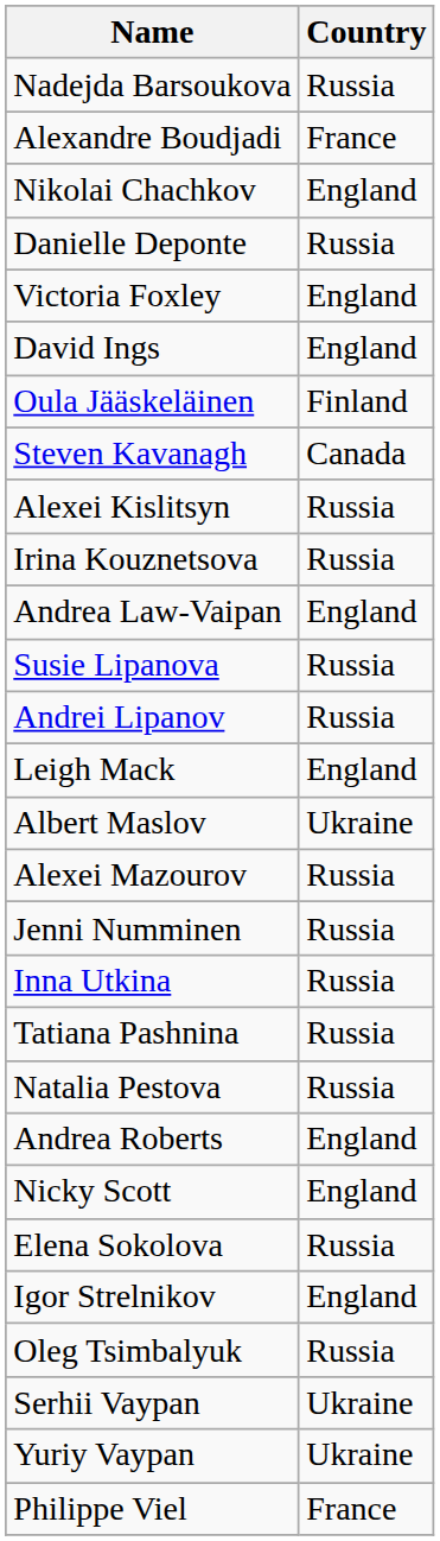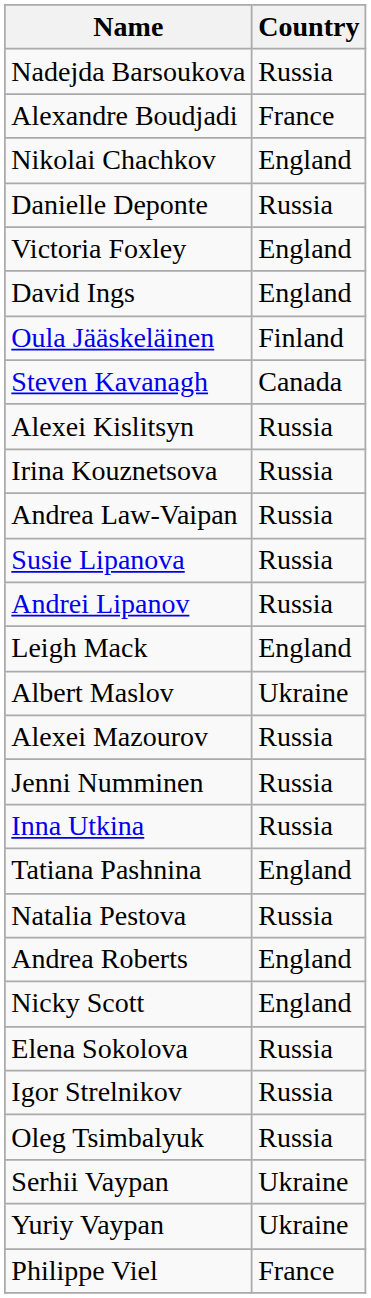Andrea Law-Vaipan | Country: England -> Russia
Tatiana Pashnina | Country: Russia -> England
Igor Strelnikov | Country: England -> Russia
